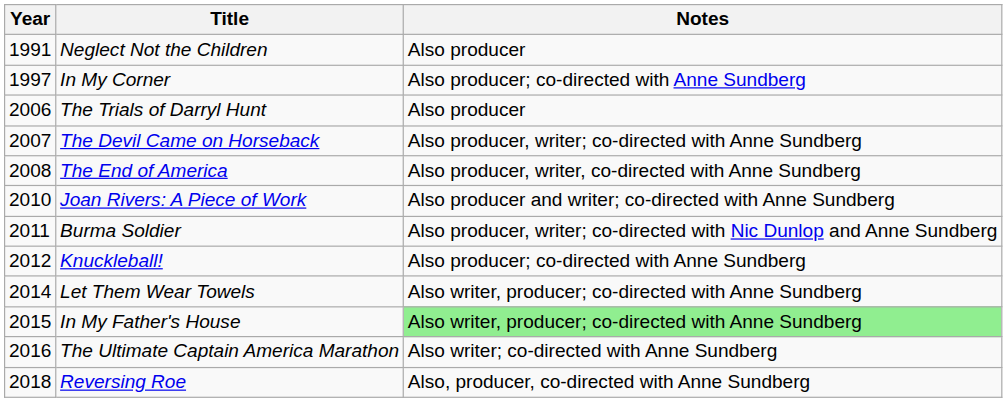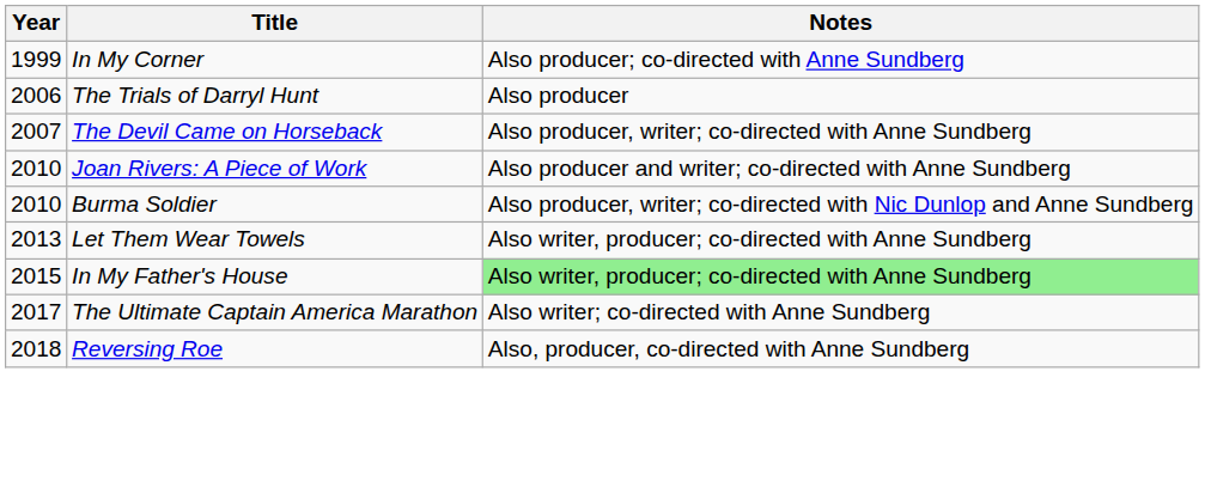- row: 1991 | Neglect Not the Children | Also producer
In My Corner | Year: 1997 -> 1999
- row: 2008 | The End of America | Also producer, writer, co-directed with Anne Sundberg
Burma Soldier | Year: 2011 -> 2010
- row: 2012 | Knuckleball! | Also producer; co-directed with Anne Sundberg
Let Them Wear Towels | Year: 2014 -> 2013
The Ultimate Captain America Marathon | Year: 2016 -> 2017
